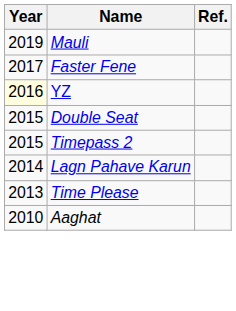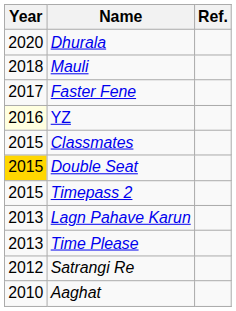+ row: 2020 | Dhurala
Mauli | Year: 2019 -> 2018
+ row: 2015 | Classmates
Double Seat | Year: no background -> gold background
Lagn Pahave Karun | Year: 2014 -> 2013
+ row: 2012 | Satrangi Re
